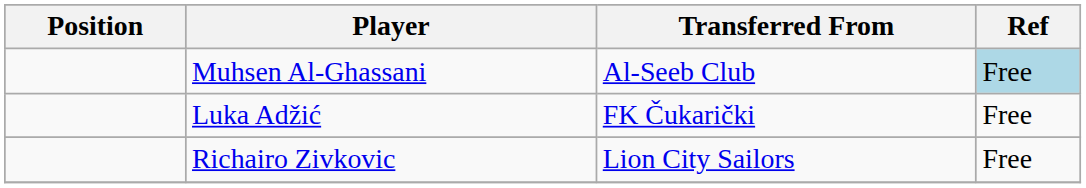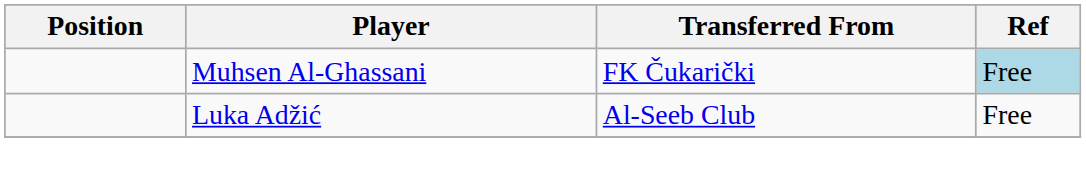Muhsen Al-Ghassani | Transferred From: Al-Seeb Club -> FK Čukarički
Luka Adžić | Transferred From: FK Čukarički -> Al-Seeb Club
- row: Richairo Zivkovic | Lion City Sailors | Free
